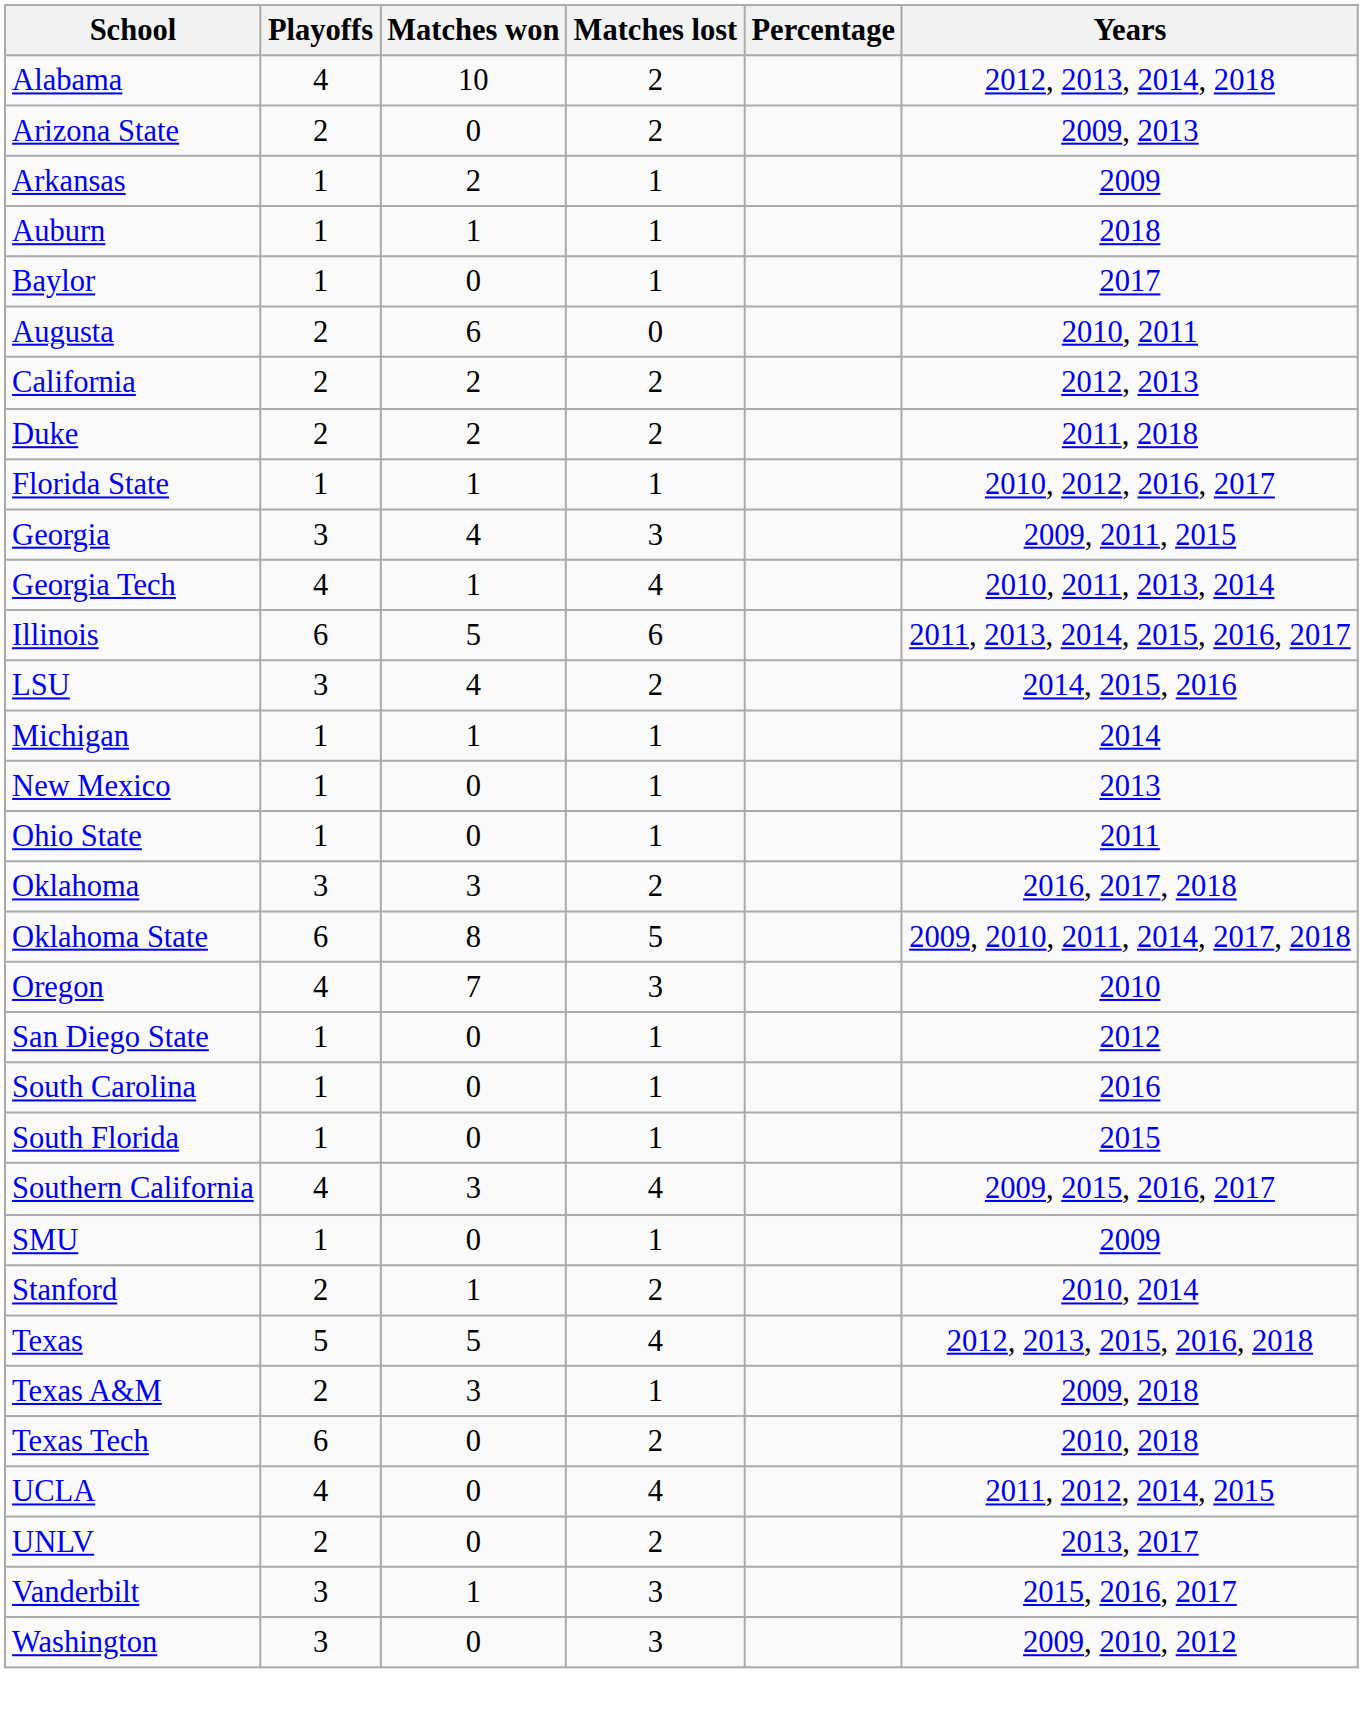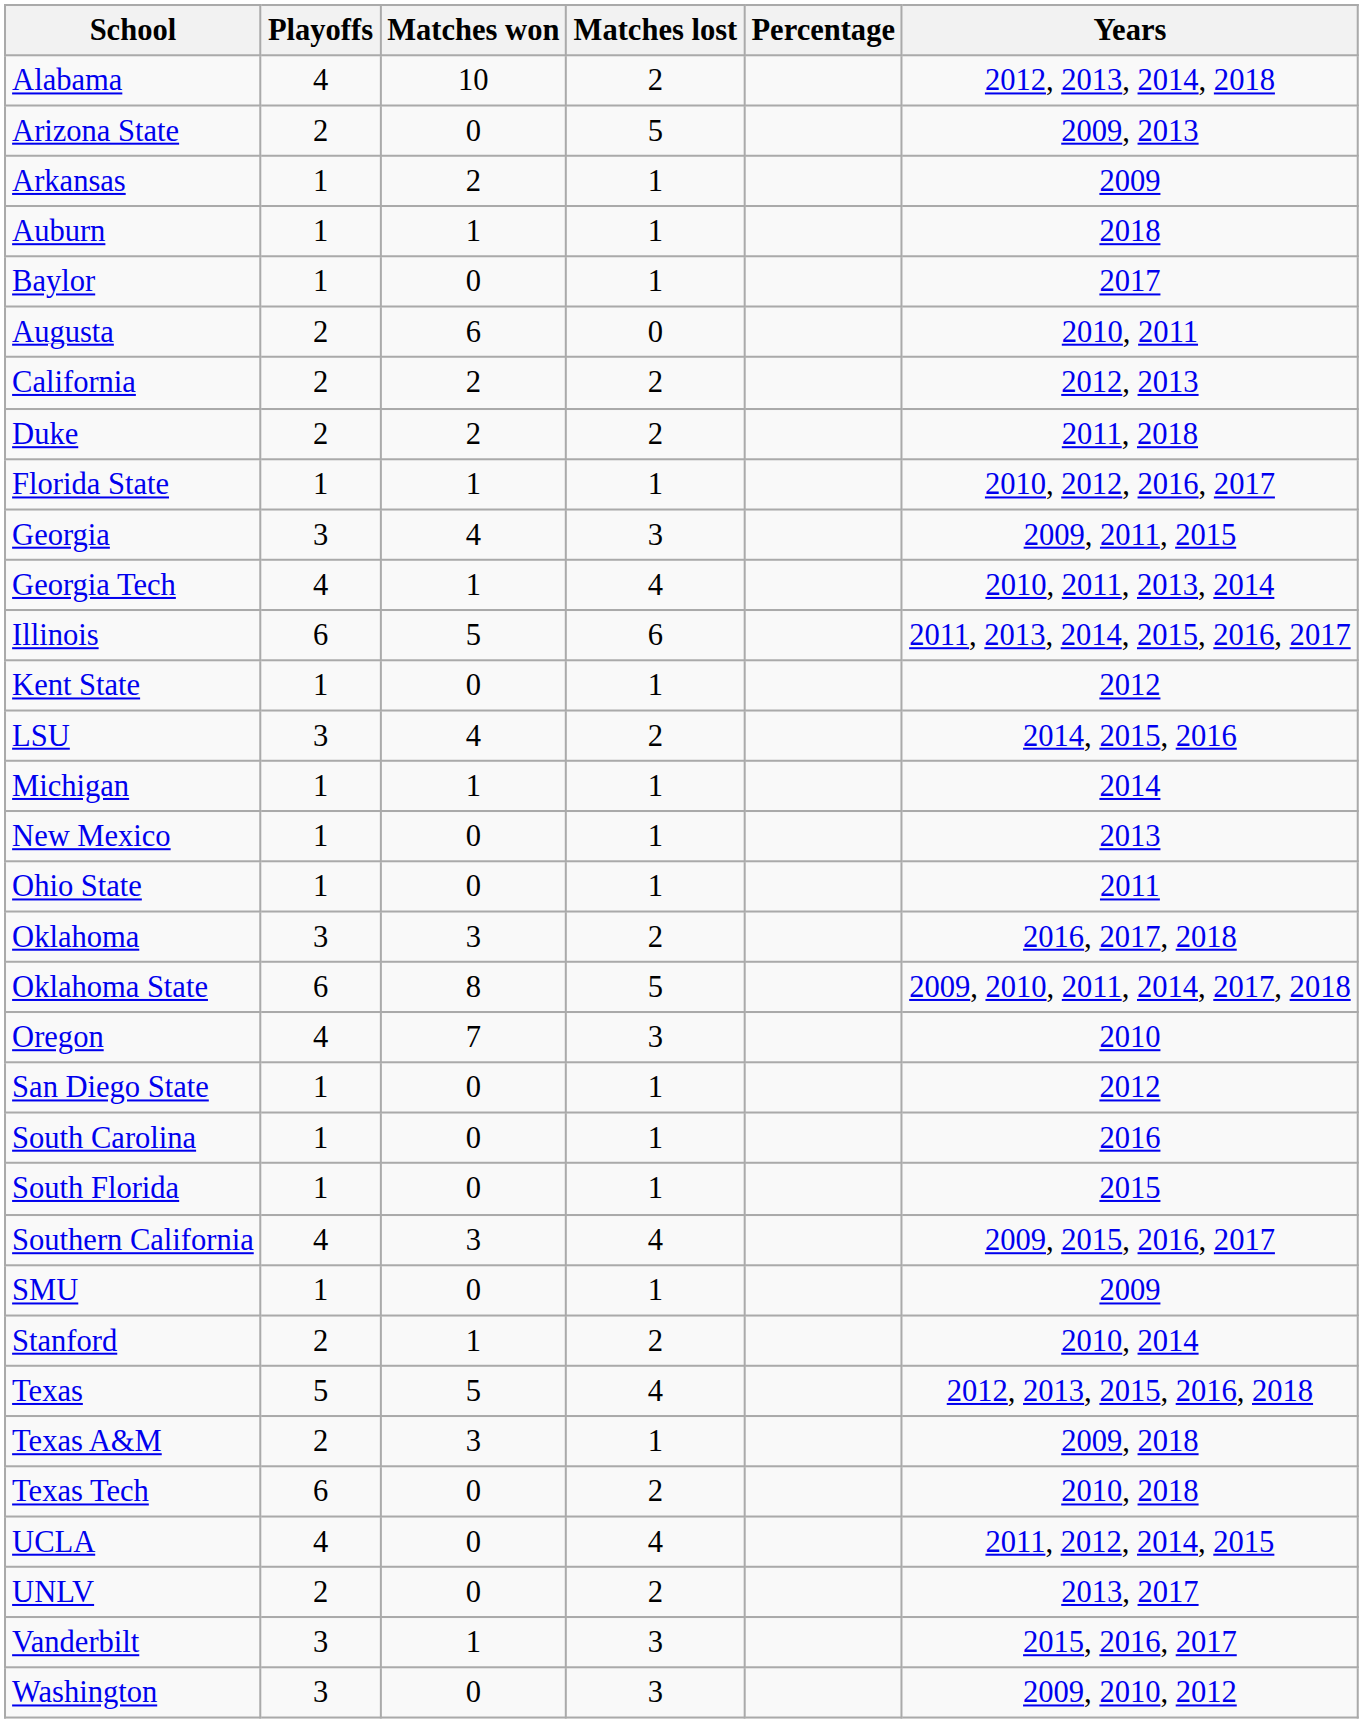Arizona State | Matches lost: 2 -> 5
+ row: Kent State | 1 | 0 | 1 | 2012
